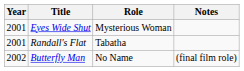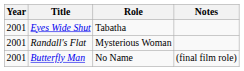Eyes Wide Shut | Role: Mysterious Woman -> Tabatha
Randall's Flat | Role: Tabatha -> Mysterious Woman
Butterfly Man | Year: 2002 -> 2001
